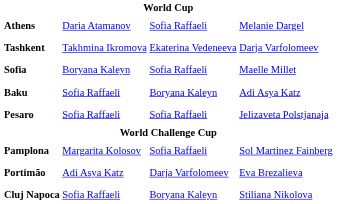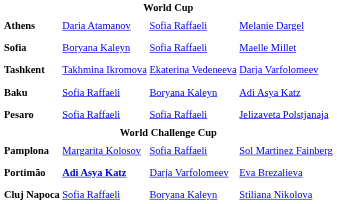rows swapped: Sofia <-> Tashkent
Portimão | column 2: normal -> bold
